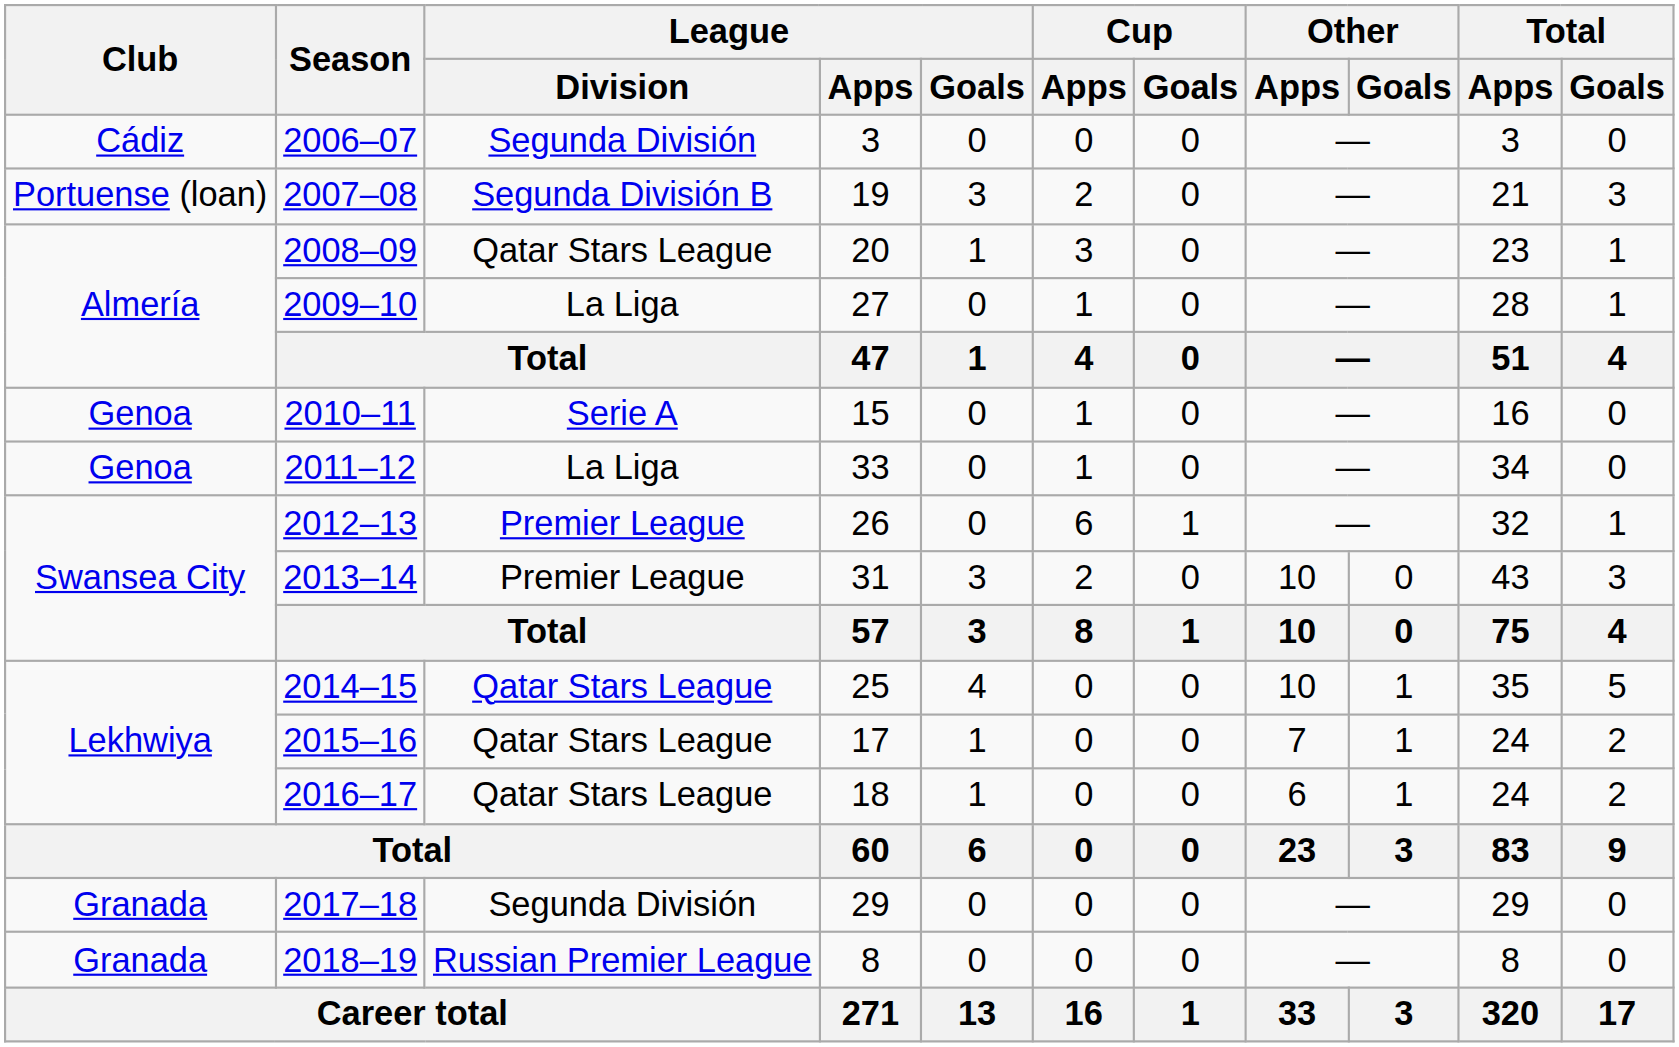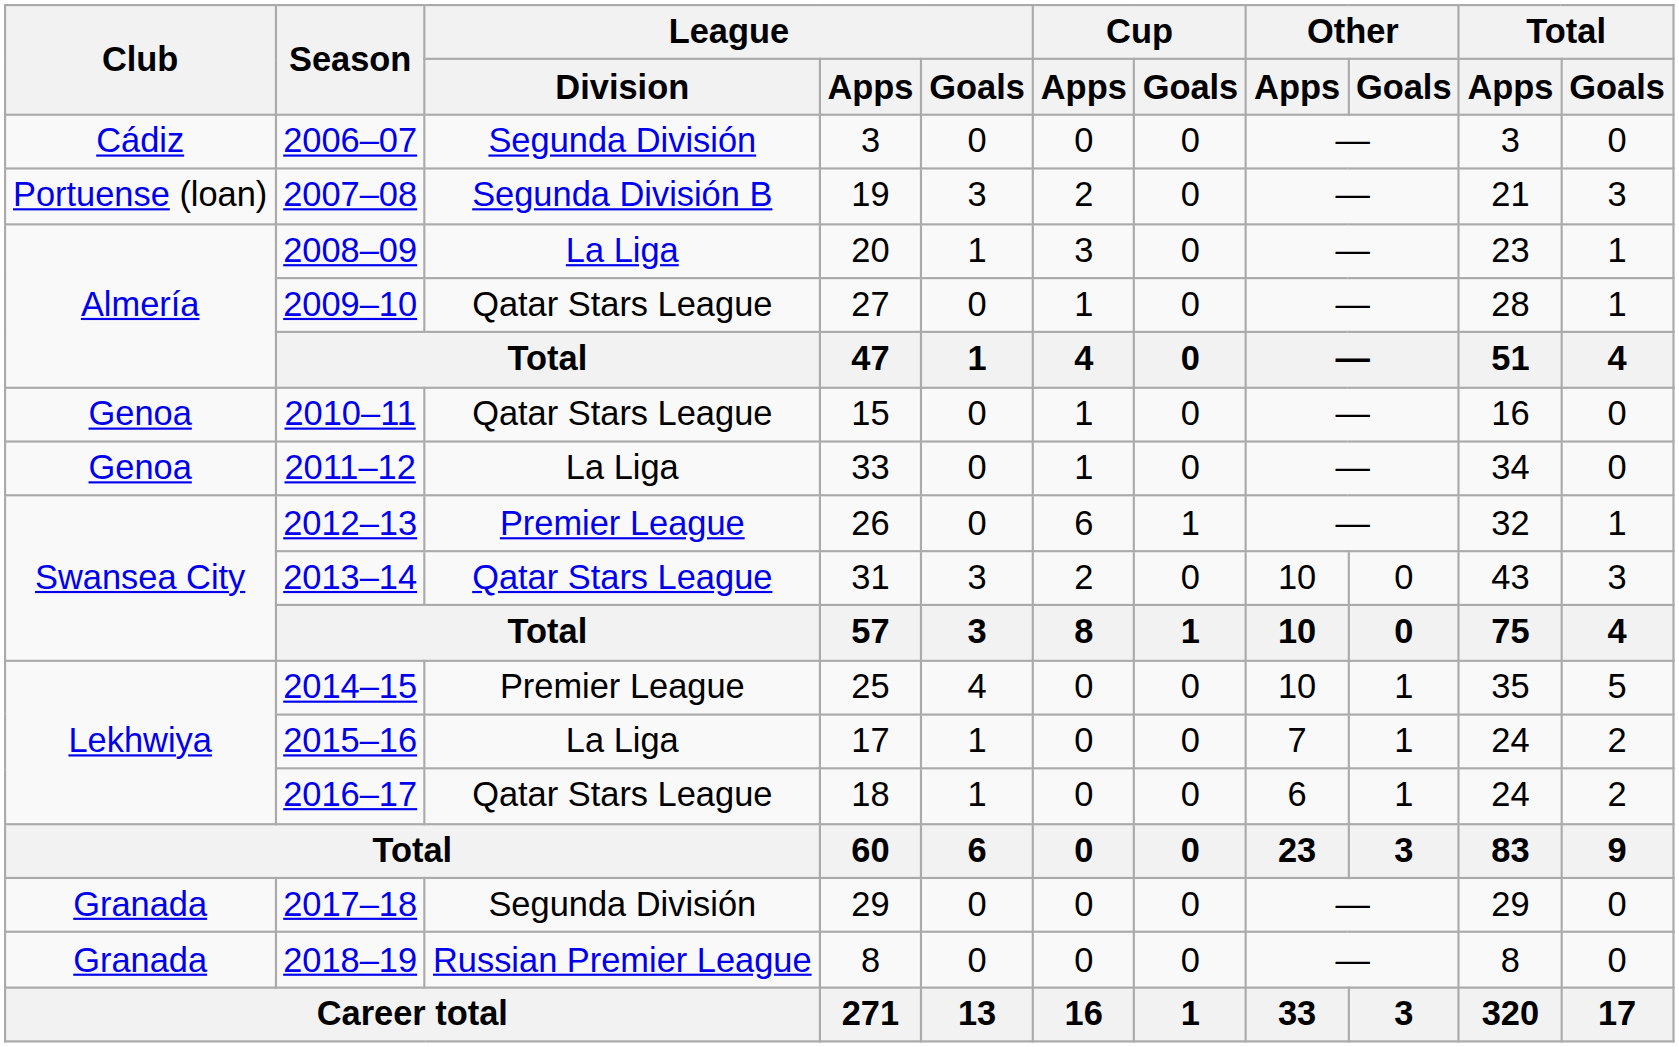2008–09 | League / Division: Qatar Stars League -> La Liga
2009–10 | League / Division: La Liga -> Qatar Stars League
2010–11 | League / Division: Serie A -> Qatar Stars League
2013–14 | League / Division: Premier League -> Qatar Stars League
2014–15 | League / Division: Qatar Stars League -> Premier League
2015–16 | League / Division: Qatar Stars League -> La Liga
